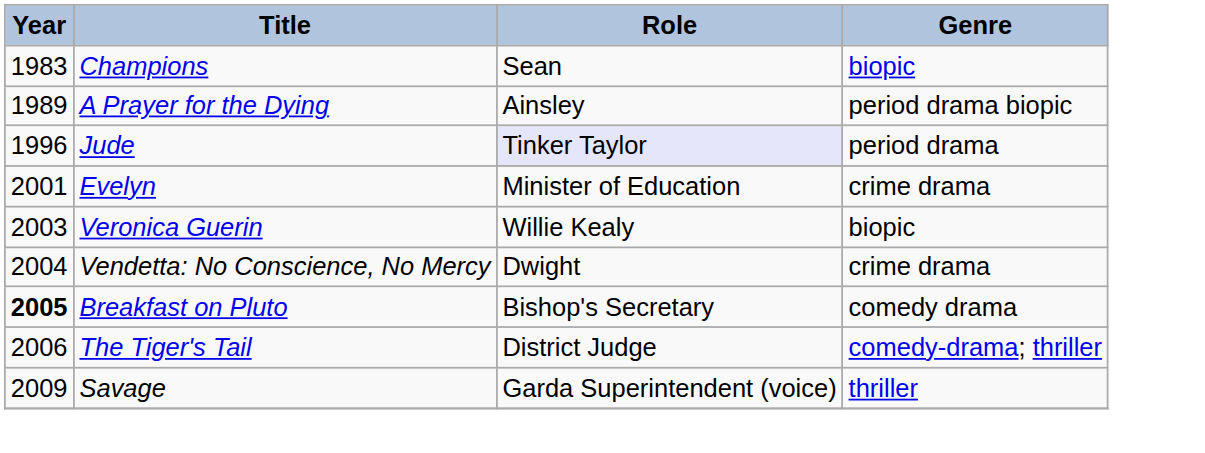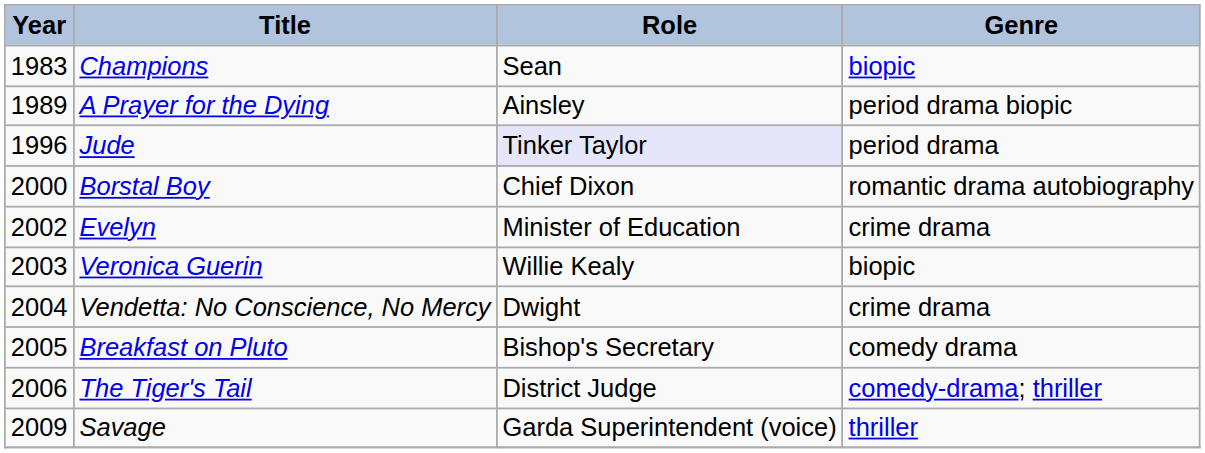+ row: 2000 | Borstal Boy | Chief Dixon | romantic drama autobiography
Evelyn | Year: 2001 -> 2002
Breakfast on Pluto | Year: bold -> normal
